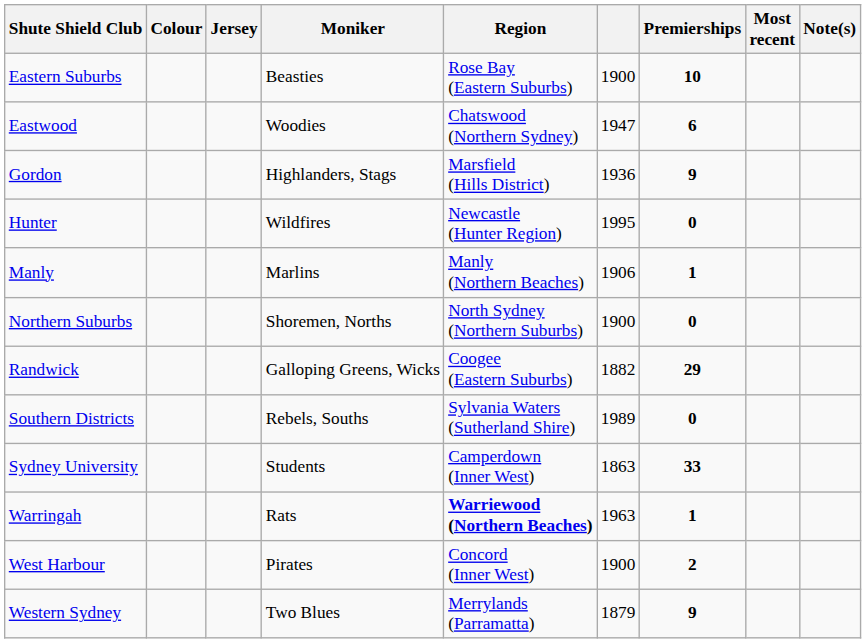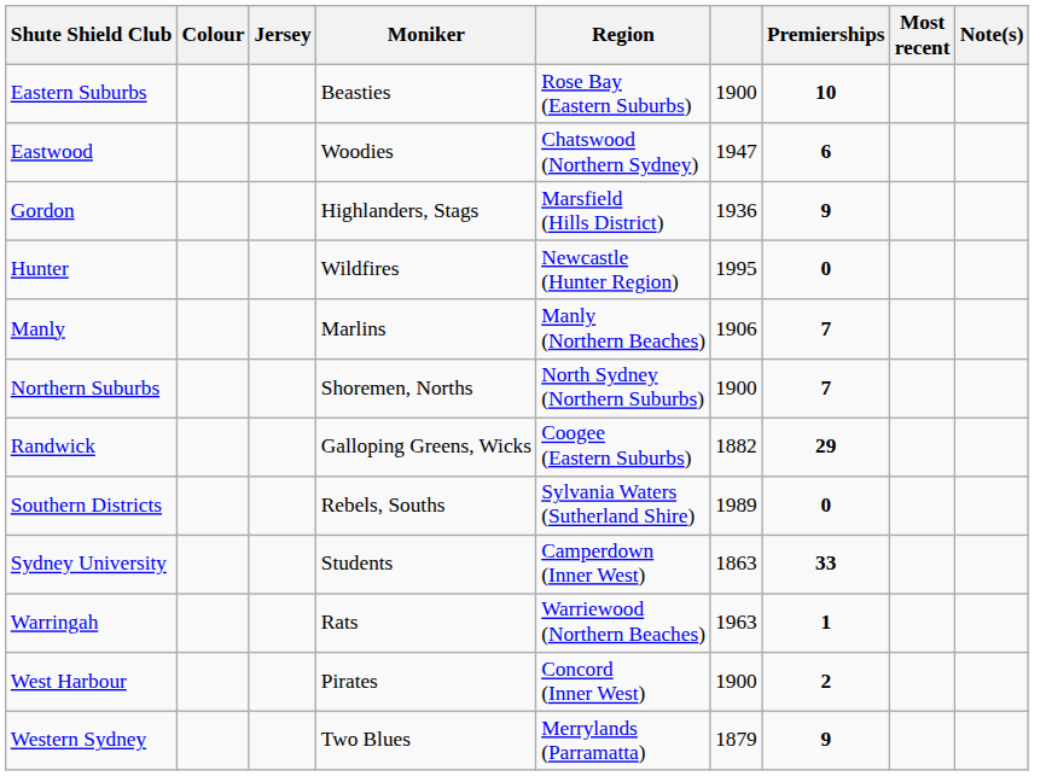Manly | Premierships: 1 -> 7
Northern Suburbs | Premierships: 0 -> 7
Warringah | Region: bold -> normal
